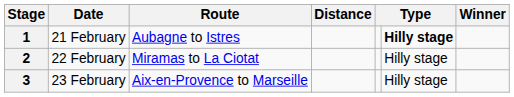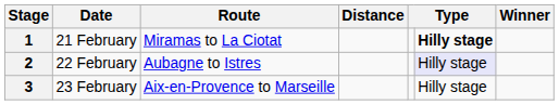1 | Route: Aubagne to Istres -> Miramas to La Ciotat
2 | Route: Miramas to La Ciotat -> Aubagne to Istres
2 | column 6: no background -> lavender background
